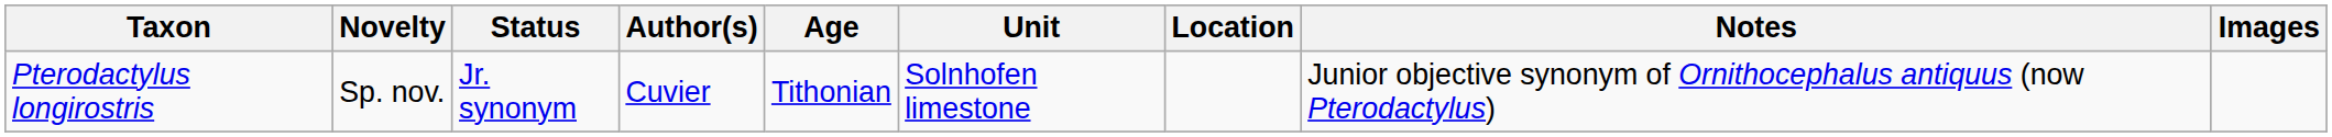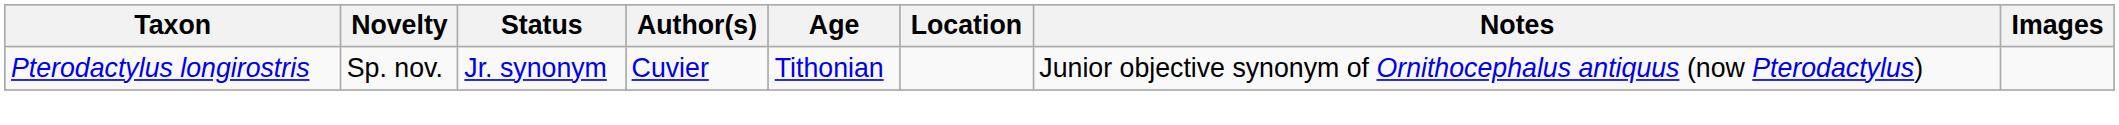- column: Unit | Solnhofen limestone
